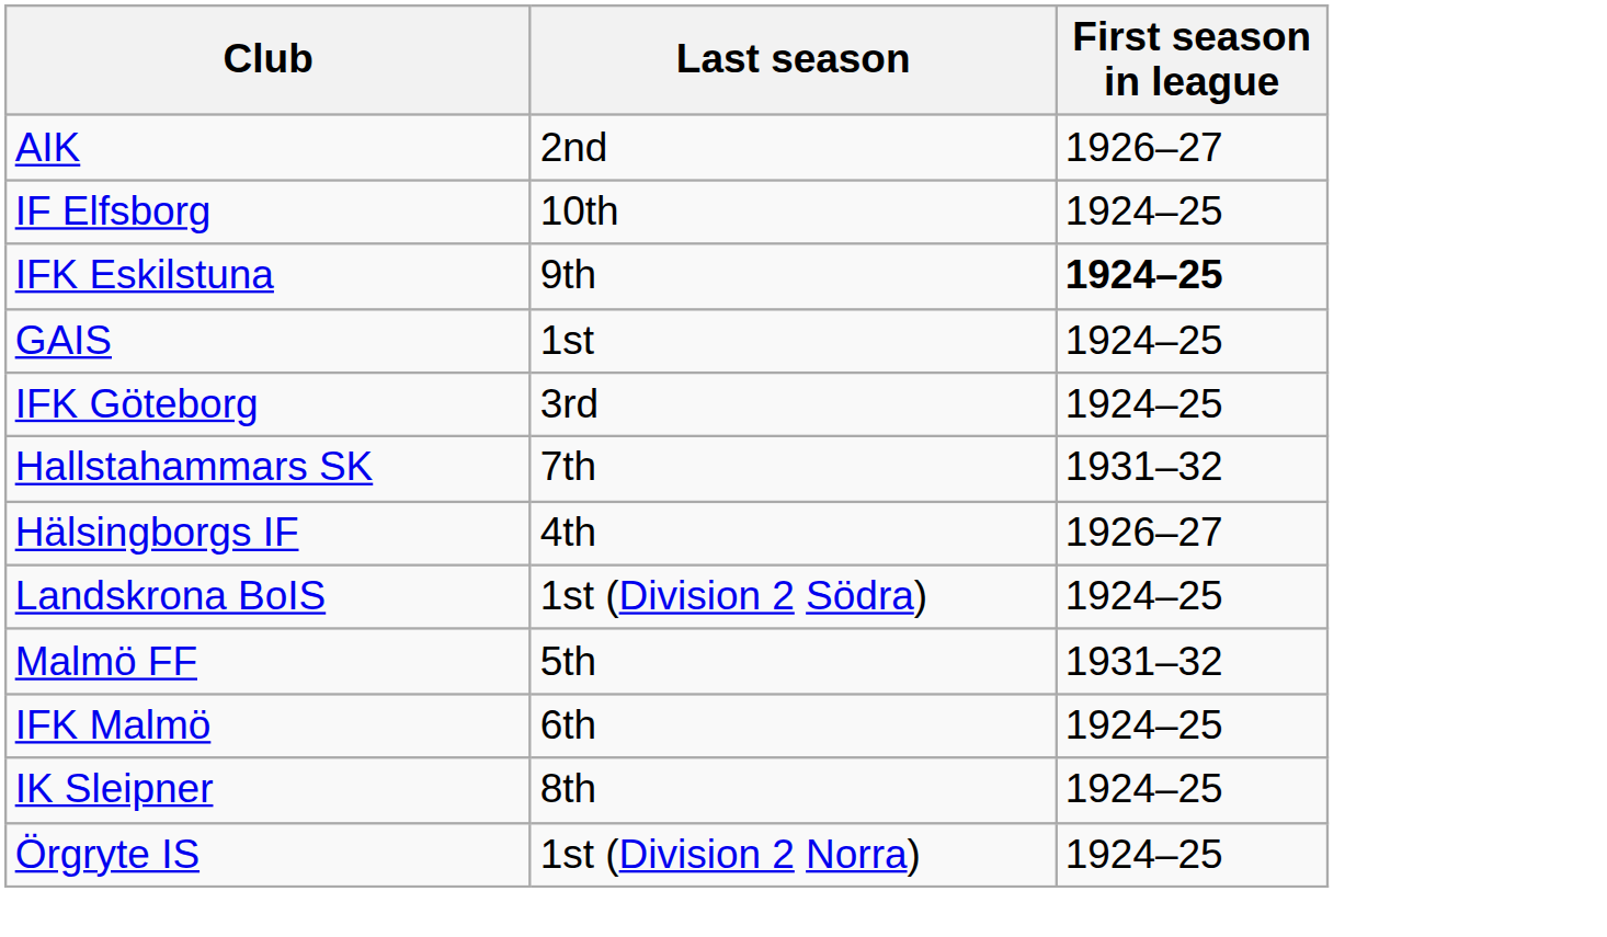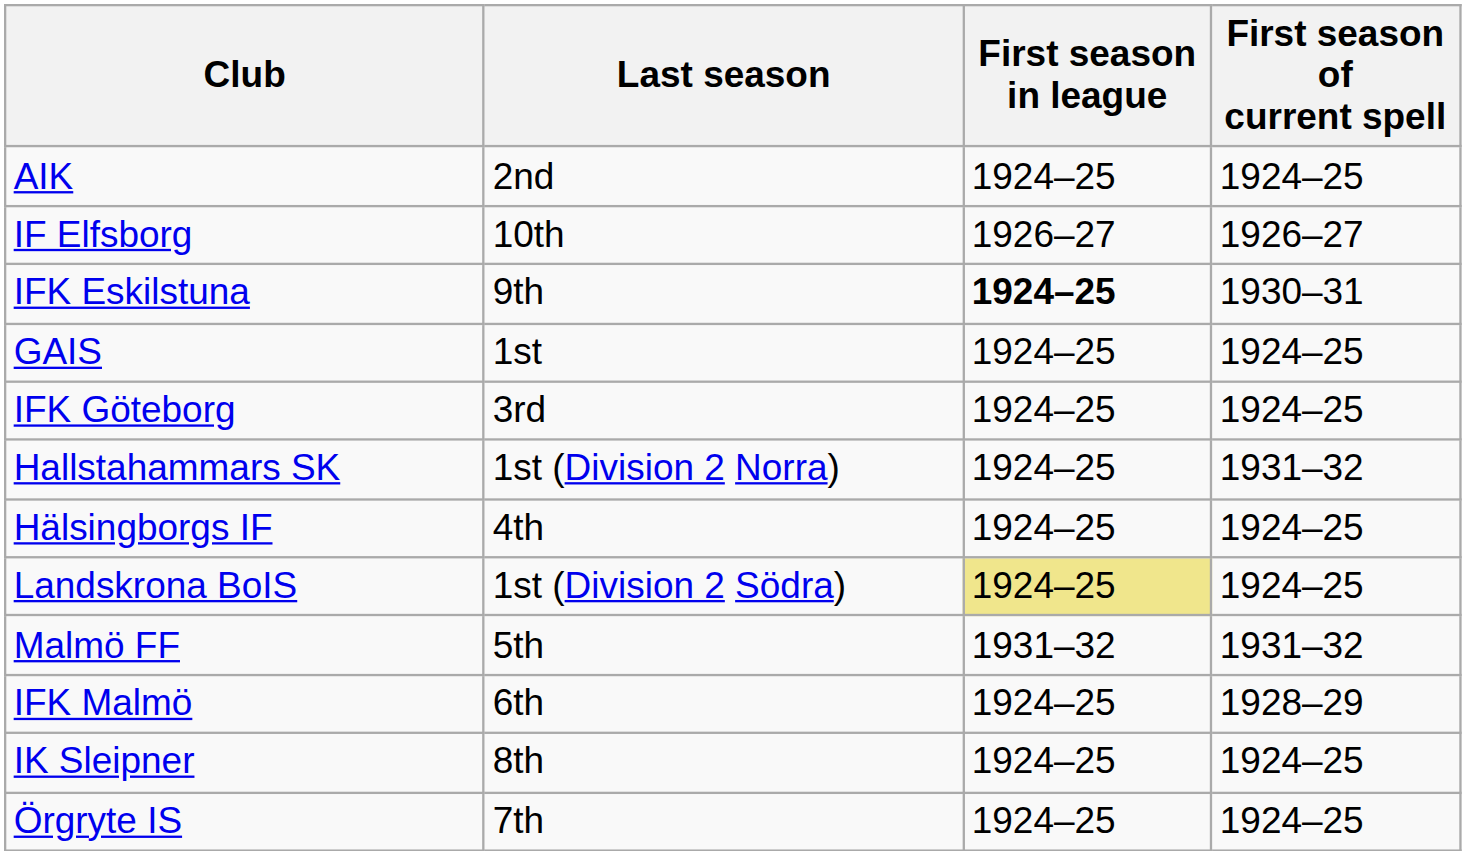+ column: First season of current spell | 1924–25 | 1926–27 | 1930–31 | 1924–25 | 1924–25 | 1931–32 | 1924–25 | 1924–25 | 1931–32 | 1928–29 | 1924–25 | 1924–25
AIK | First season in league: 1926–27 -> 1924–25
IF Elfsborg | First season in league: 1924–25 -> 1926–27
Hallstahammars SK | Last season: 7th -> 1st (Division 2 Norra)
Hallstahammars SK | First season in league: 1931–32 -> 1924–25
Hälsingborgs IF | First season in league: 1926–27 -> 1924–25
Landskrona BoIS | First season in league: no background -> khaki background
Örgryte IS | Last season: 1st (Division 2 Norra) -> 7th
